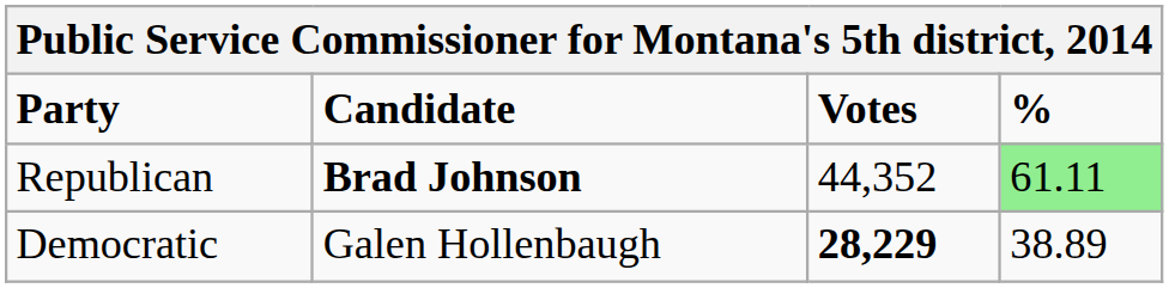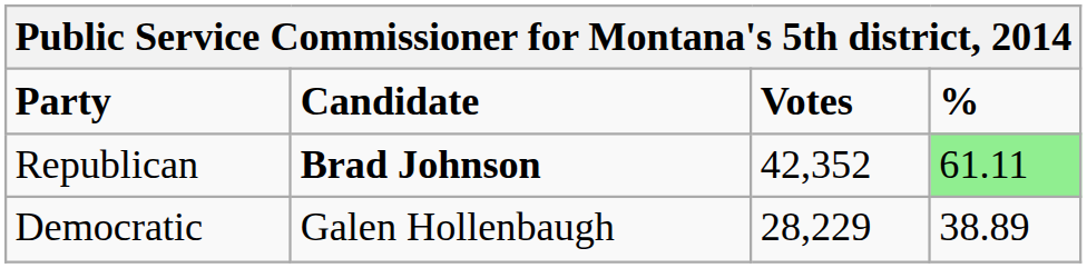Republican | Votes: 44,352 -> 42,352
Democratic | Votes: bold -> normal
